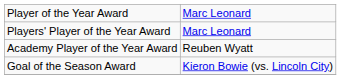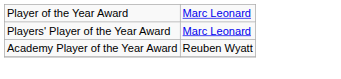- row: Goal of the Season Award | Kieron Bowie (vs. Lincoln City)
